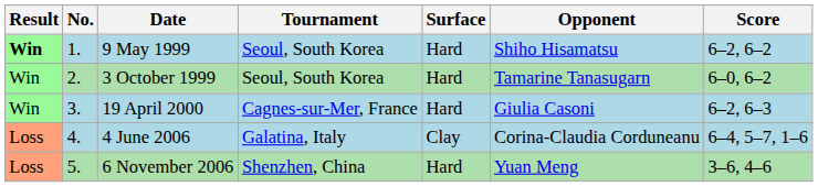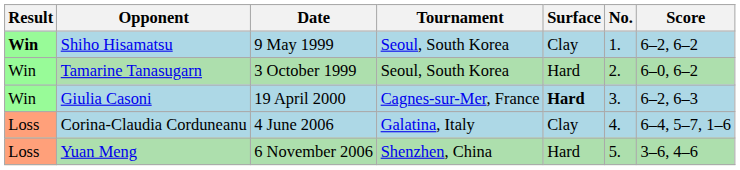columns swapped: No. <-> Opponent
9 May 1999 | Surface: Hard -> Clay
19 April 2000 | Surface: normal -> bold
